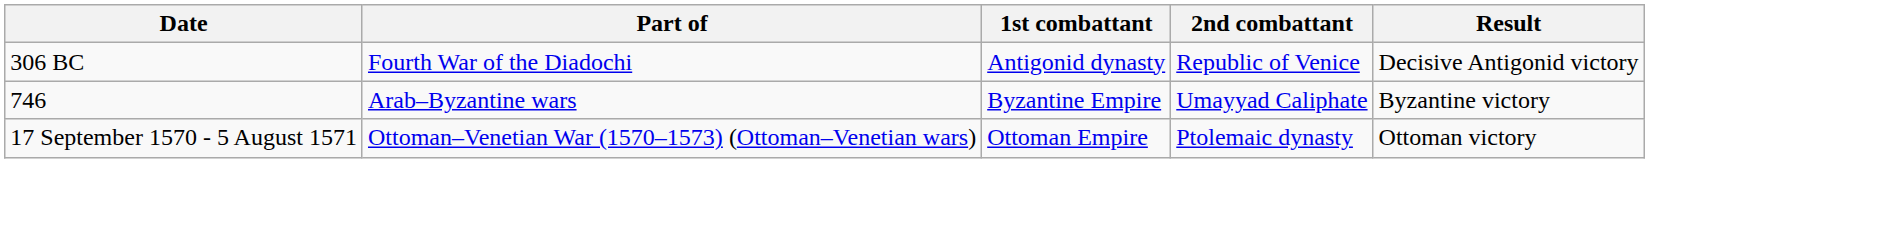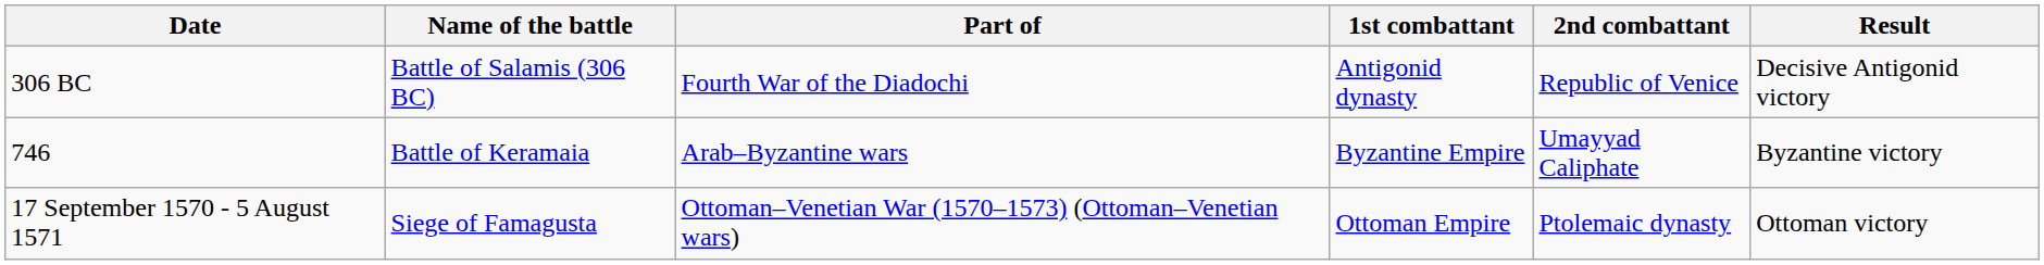+ column: Name of the battle | Battle of Salamis (306 BC) | Battle of Keramaia | Siege of Famagusta
